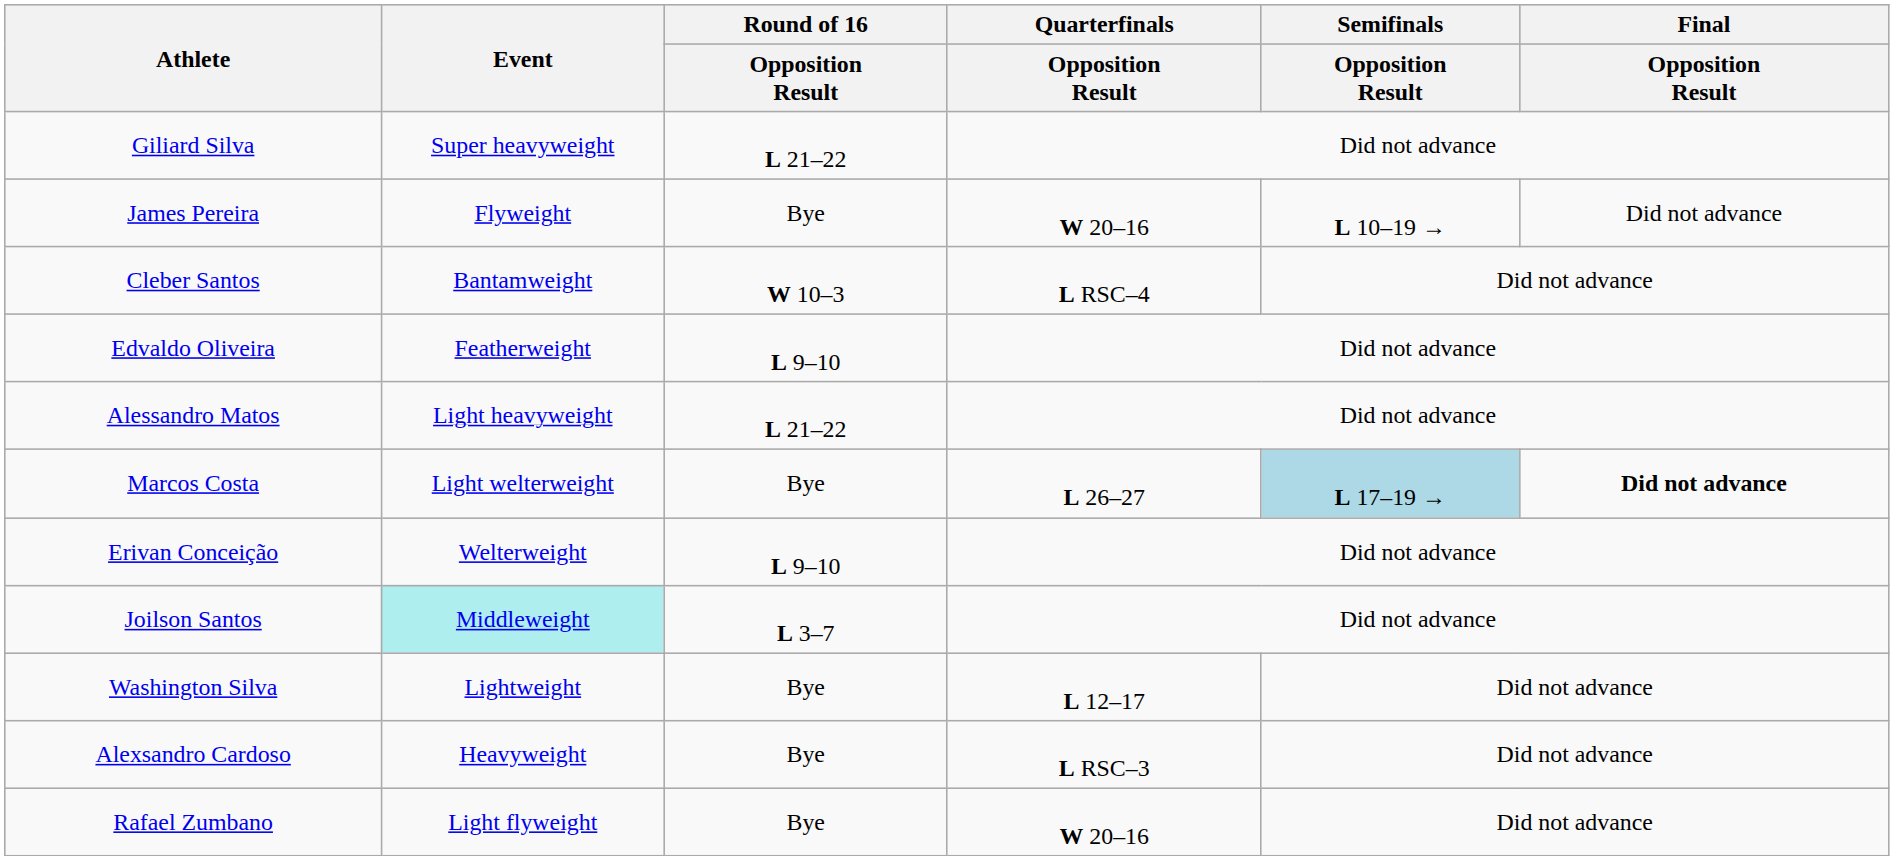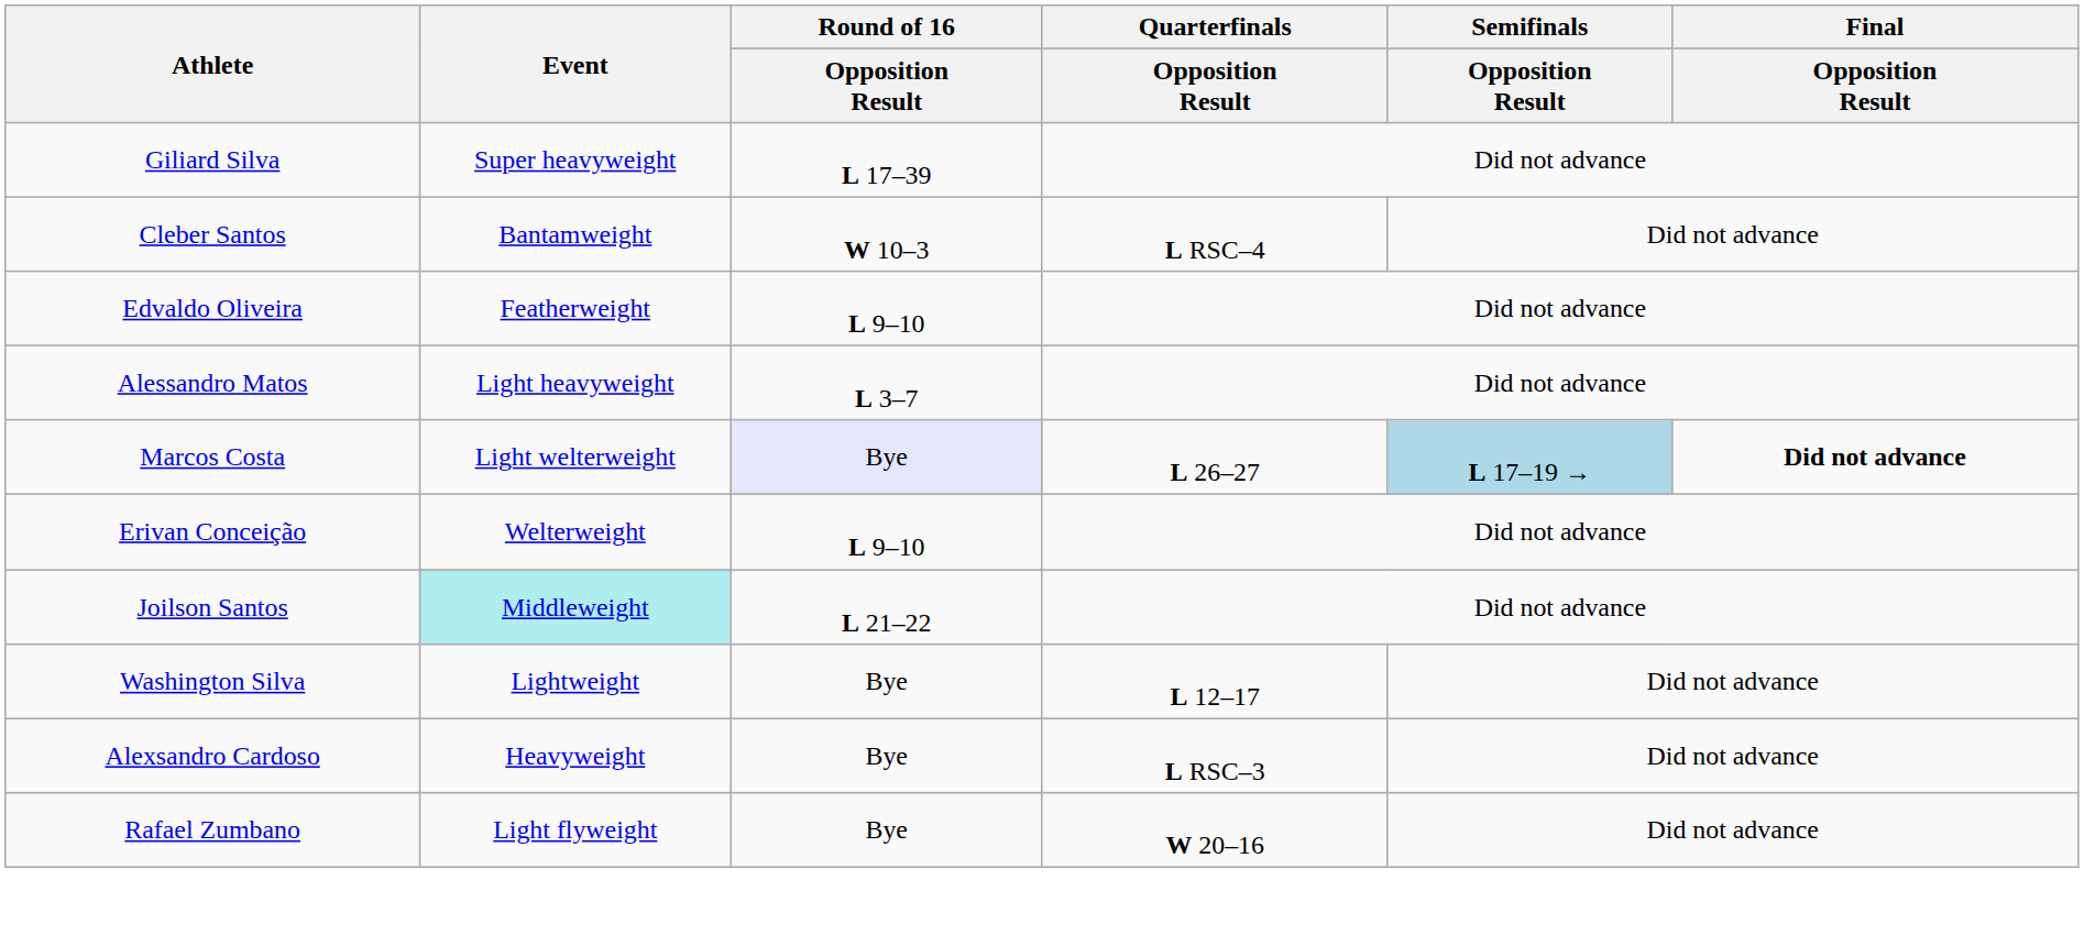Giliard Silva | Round of 16 / Opposition Result: L 21–22 -> L 17–39
- row: James Pereira | Flyweight | Bye | W 20–16 | L 10–19 → | Did not advance
Alessandro Matos | Round of 16 / Opposition Result: L 21–22 -> L 3–7
Marcos Costa | Round of 16 / Opposition Result: no background -> lavender background
Joilson Santos | Round of 16 / Opposition Result: L 3–7 -> L 21–22
